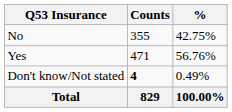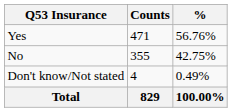rows swapped: Yes <-> No
Don't know/Not stated | Counts: bold -> normal
